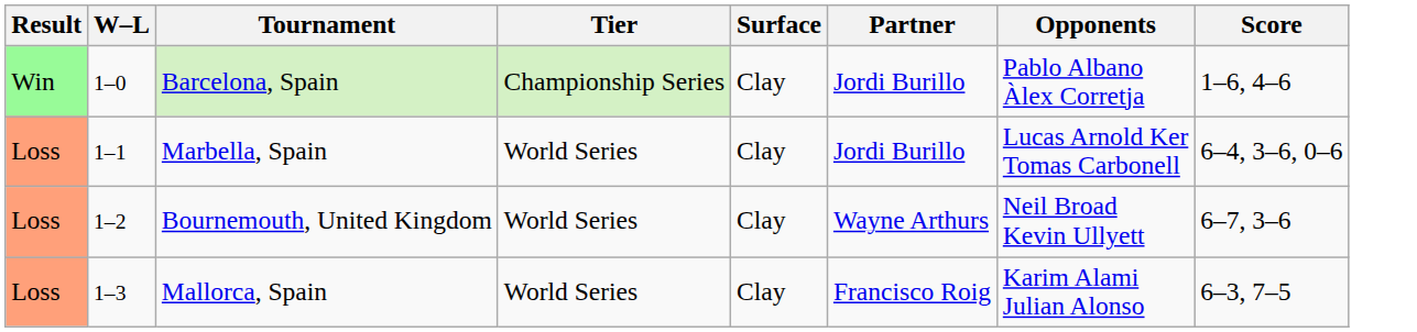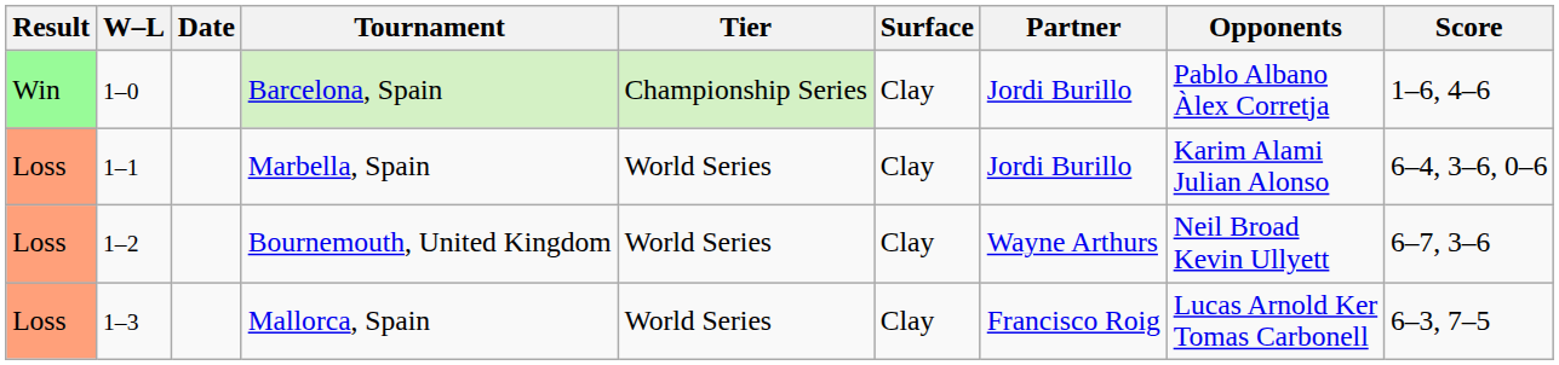+ column: Date
Marbella, Spain | Opponents: Lucas Arnold Ker Tomas Carbonell -> Karim Alami Julian Alonso
Mallorca, Spain | Opponents: Karim Alami Julian Alonso -> Lucas Arnold Ker Tomas Carbonell
